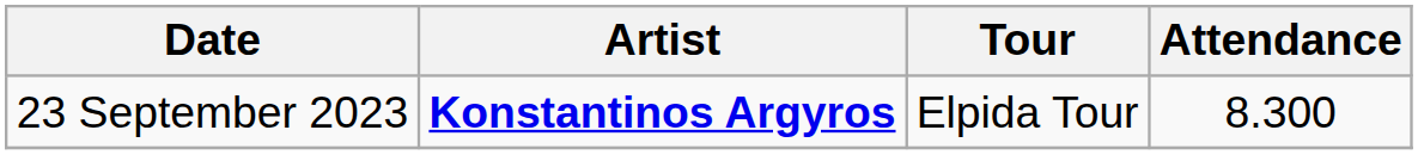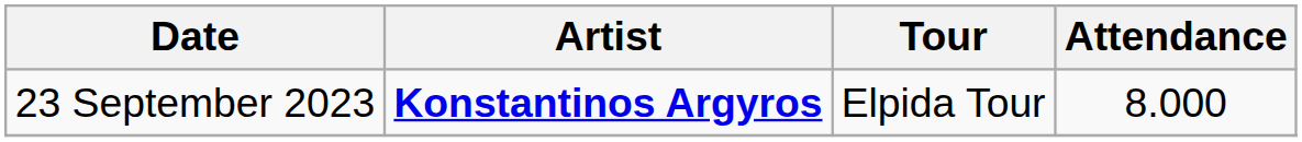23 September 2023 | Attendance: 8.300 -> 8.000
